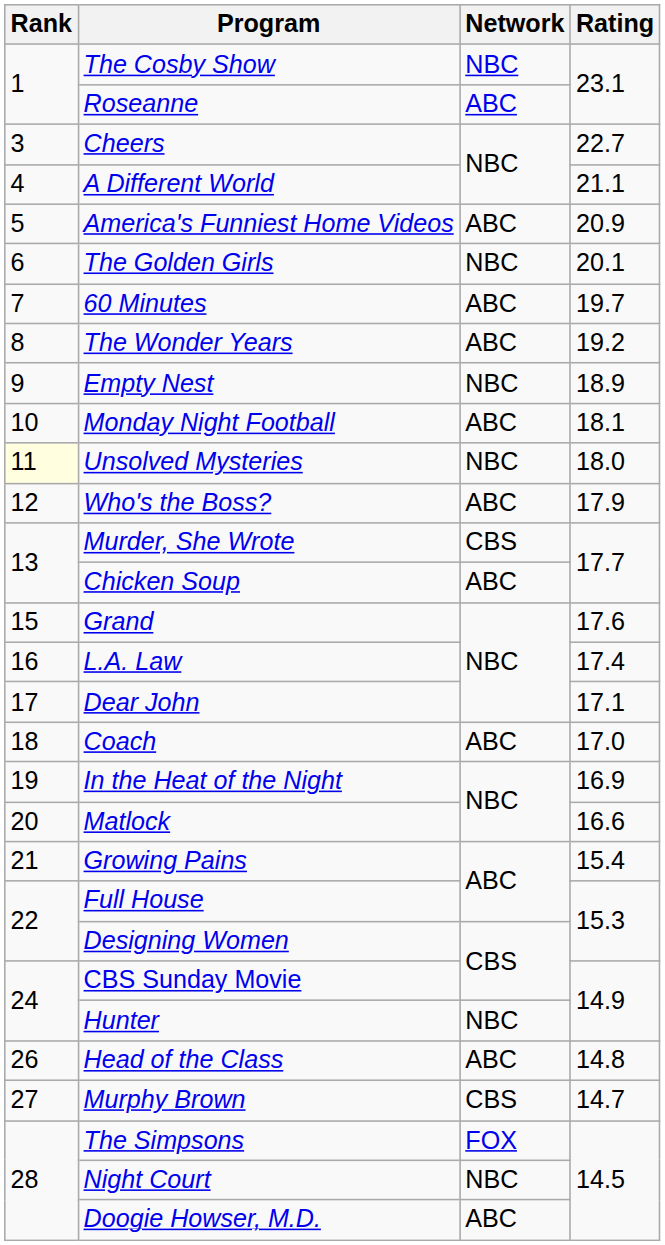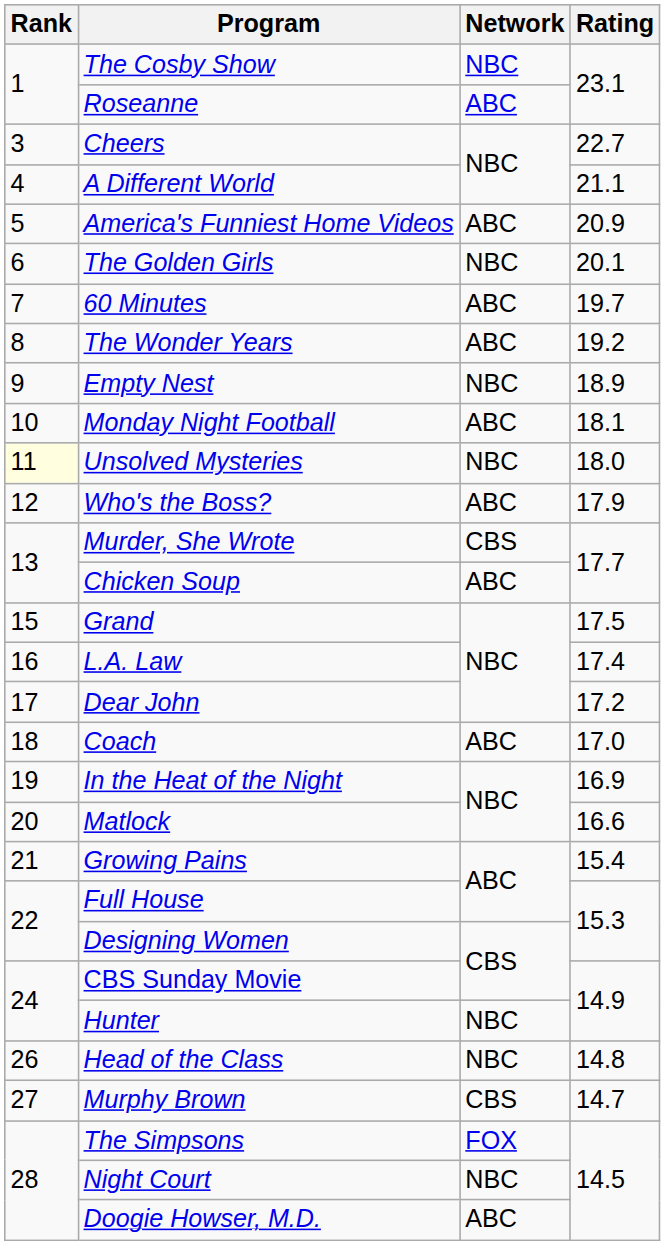Grand | Rating: 17.6 -> 17.5
Dear John | Rating: 17.1 -> 17.2
Head of the Class | Network: ABC -> NBC
